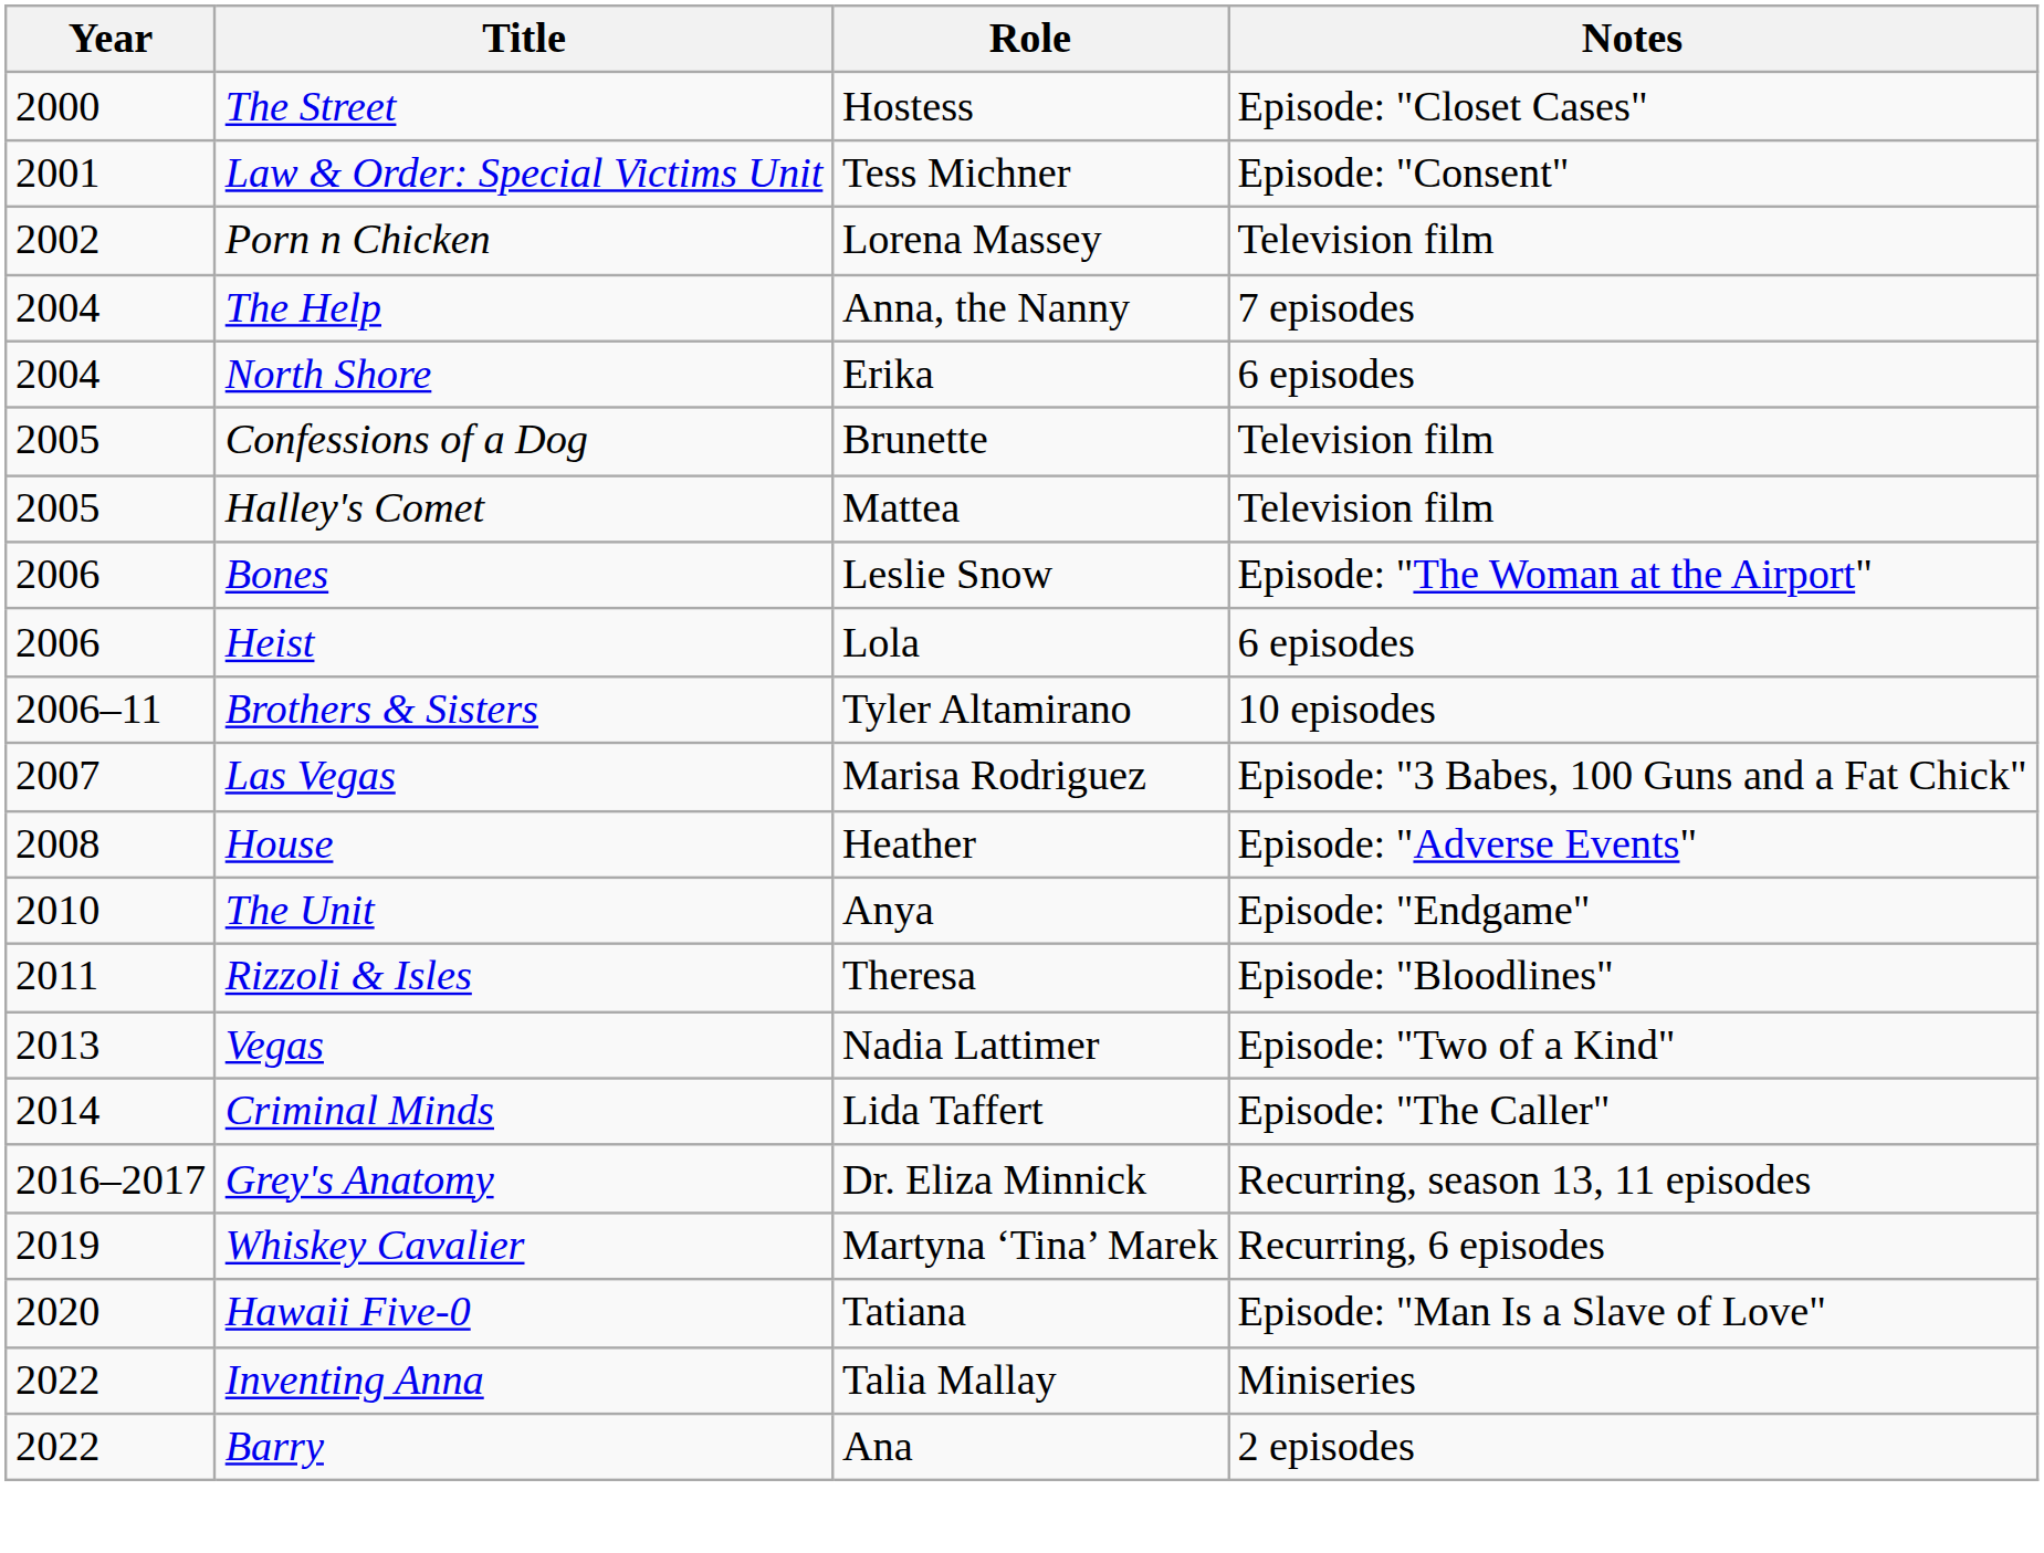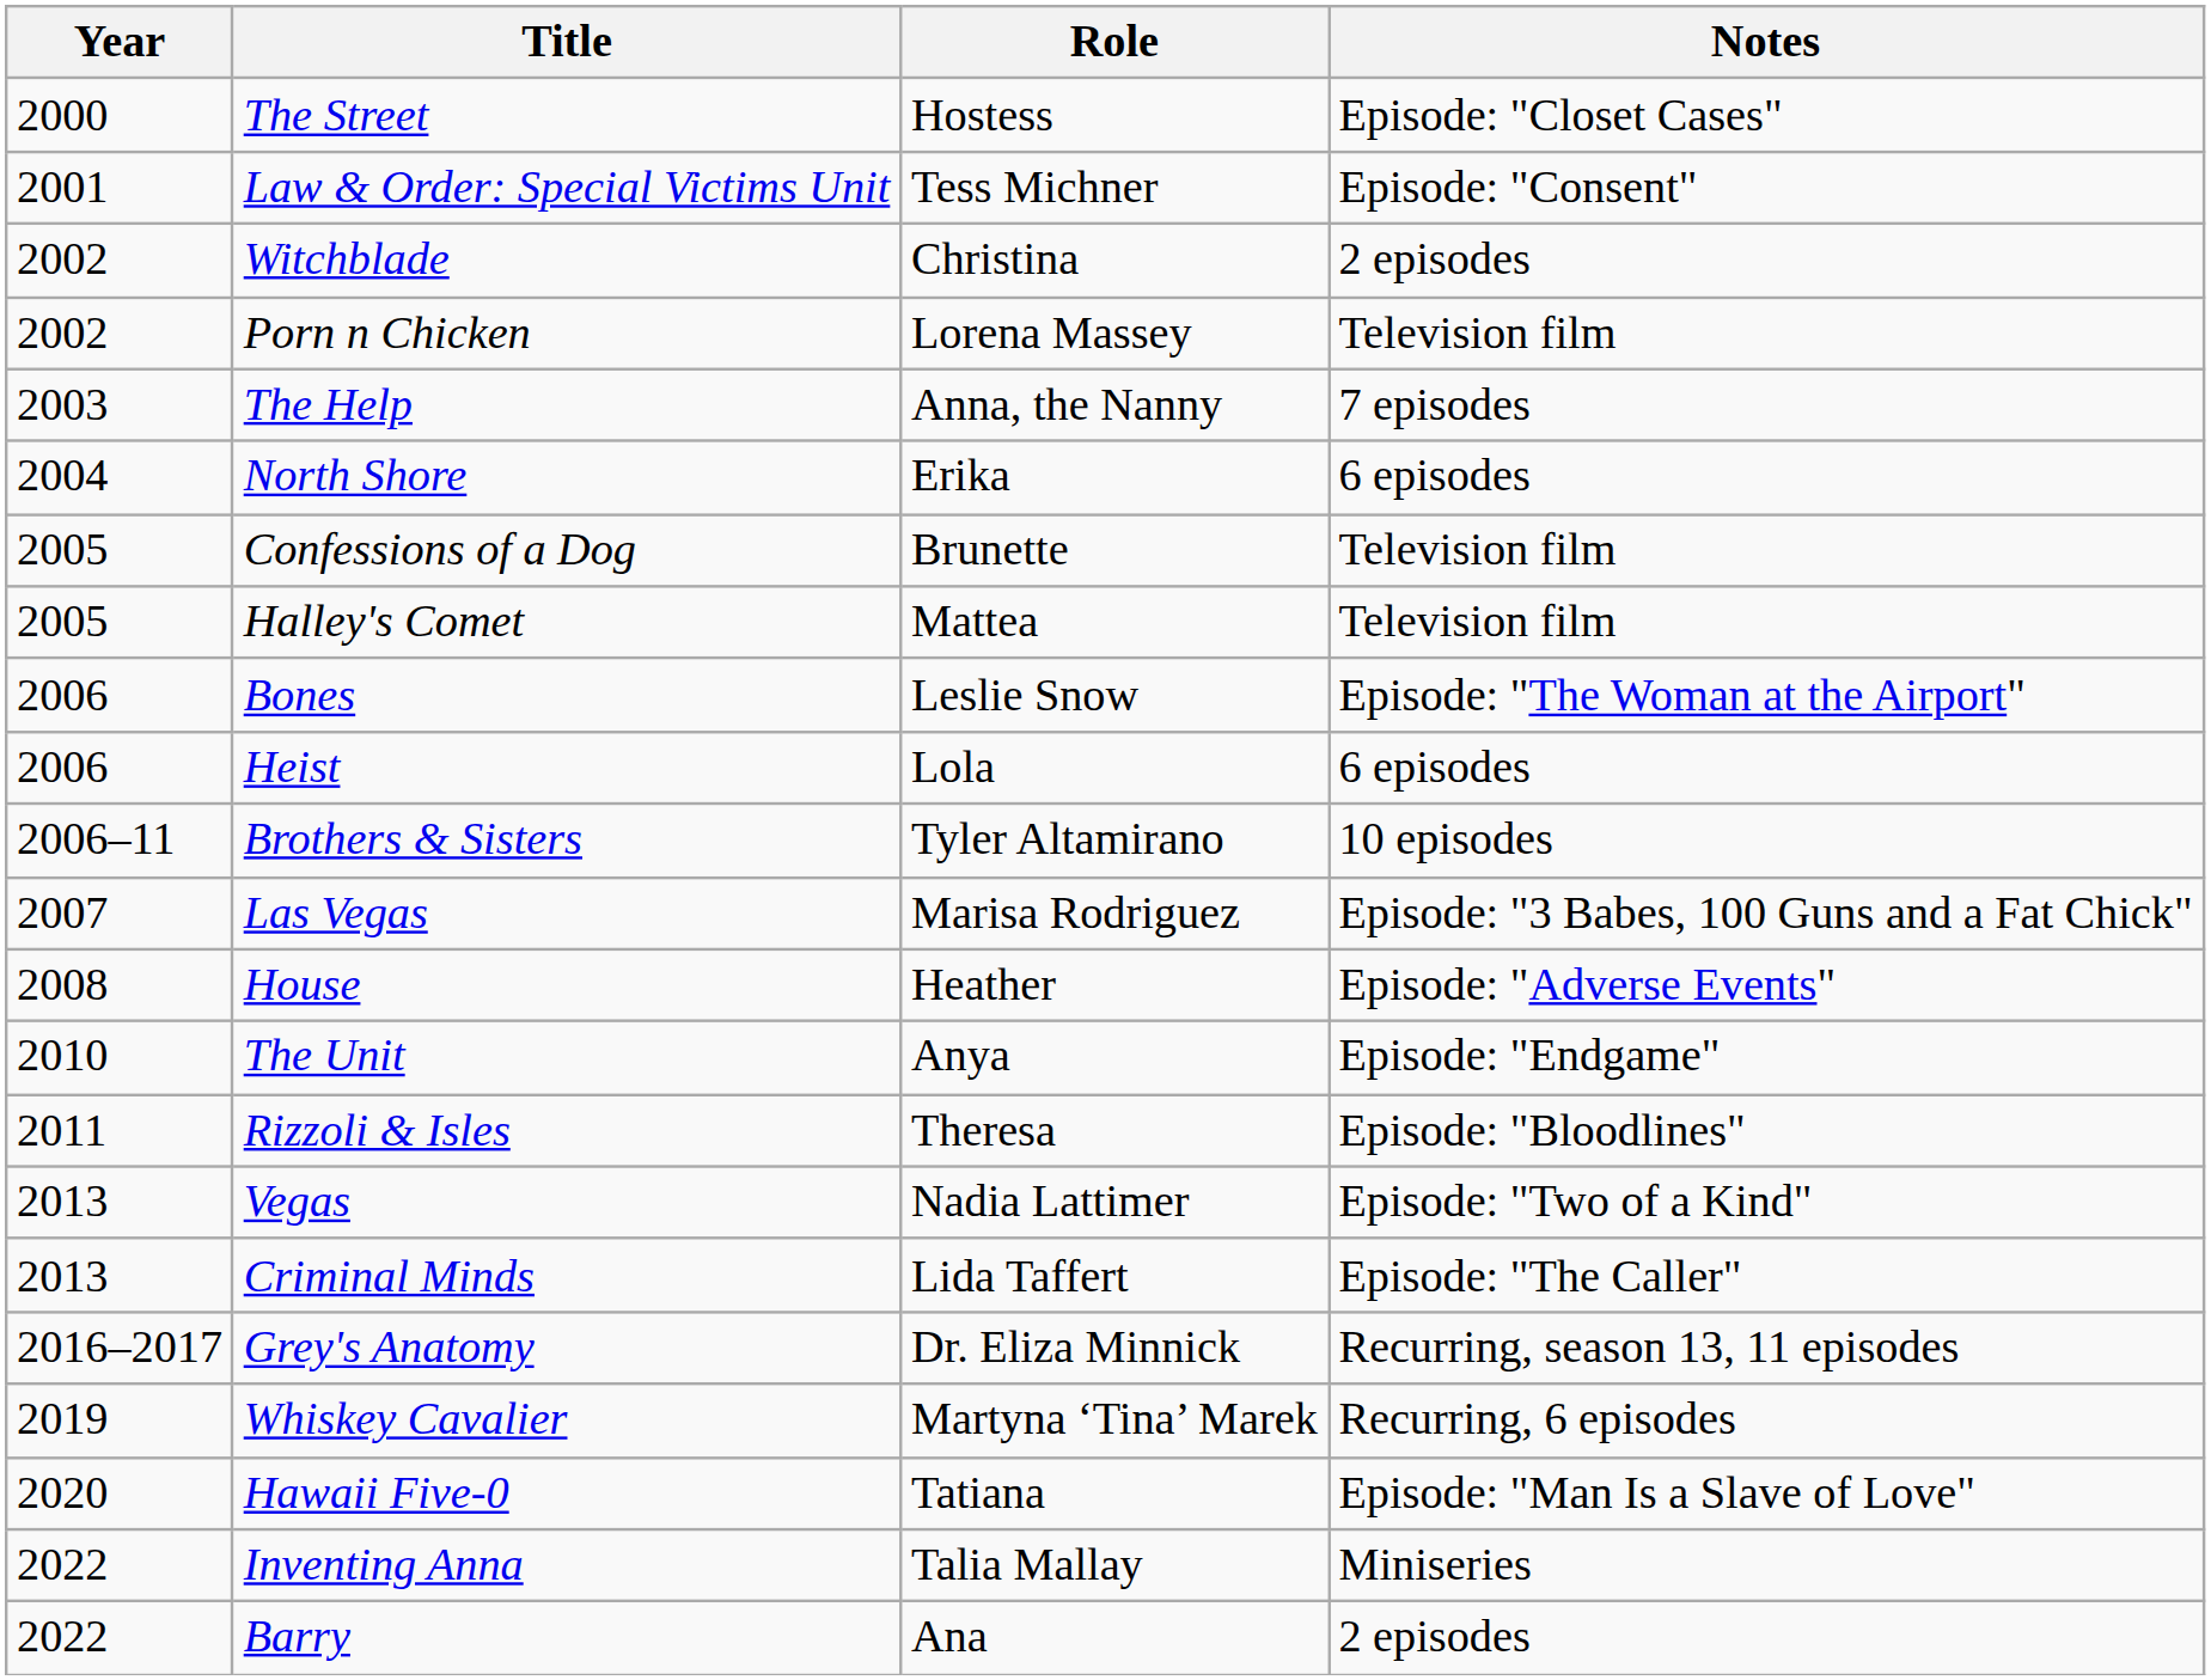+ row: 2002 | Witchblade | Christina | 2 episodes
The Help | Year: 2004 -> 2003
Criminal Minds | Year: 2014 -> 2013
